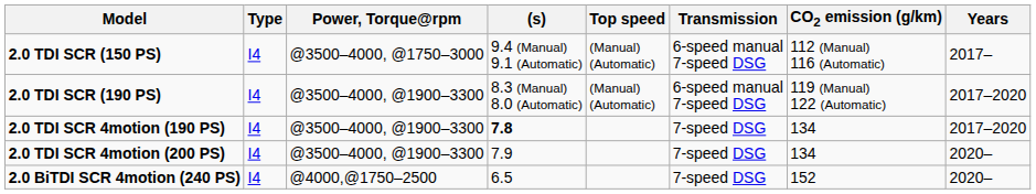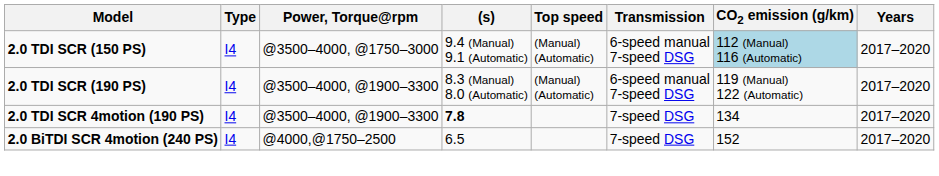2.0 TDI SCR (150 PS) | CO2 emission (g/km): no background -> lightblue background
2.0 TDI SCR (150 PS) | Years: 2017– -> 2017–2020
- row: 2.0 TDI SCR 4motion (200 PS) | I4 | @3500–4000, @1900–3300 | 7.9 | 7-speed DSG | 134 | 2020–
2.0 BiTDI SCR 4motion (240 PS) | Years: 2020– -> 2017–2020
